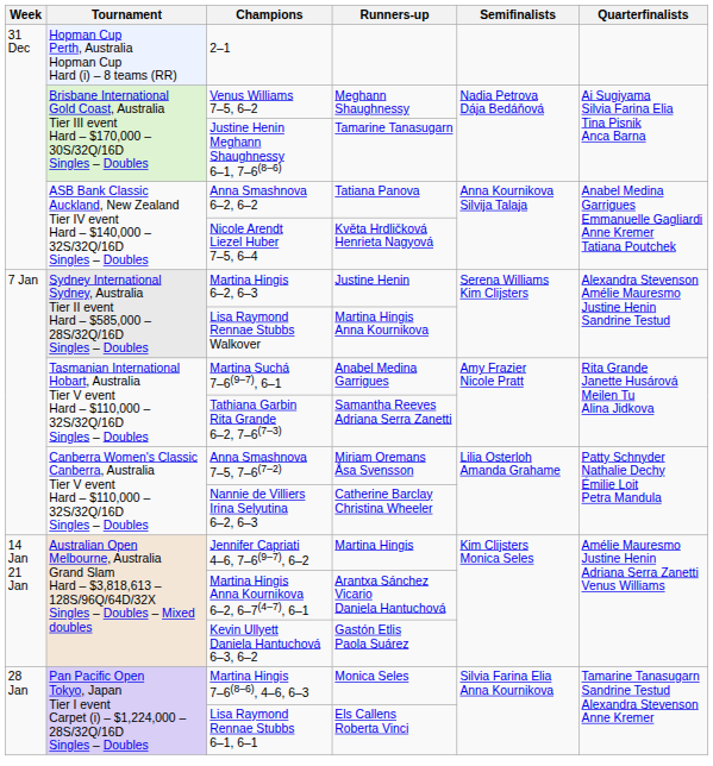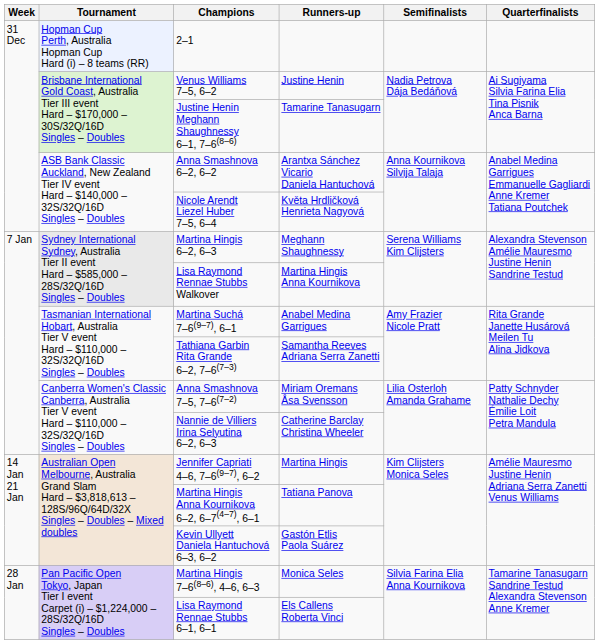Venus Williams 7–5, 6–2 | Runners-up: Meghann Shaughnessy -> Justine Henin
Anna Smashnova 6–2, 6–2 | Runners-up: Tatiana Panova -> Arantxa Sánchez Vicario Daniela Hantuchová
Martina Hingis 6–2, 6–3 | Runners-up: Justine Henin -> Meghann Shaughnessy
Martina Hingis Anna Kournikova 6–2, 6–7(4–7), 6–1 | Runners-up: Arantxa Sánchez Vicario Daniela Hantuchová -> Tatiana Panova
